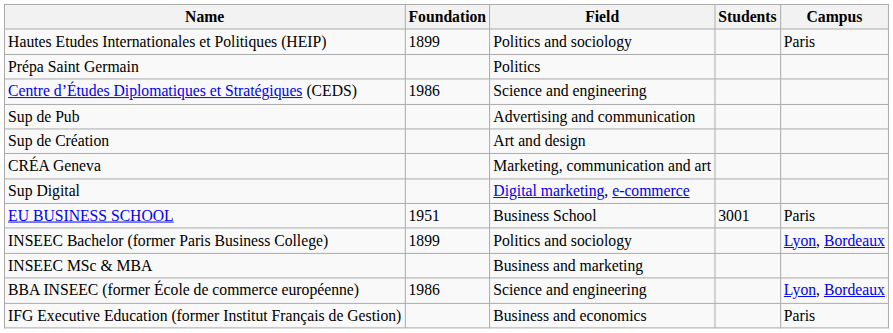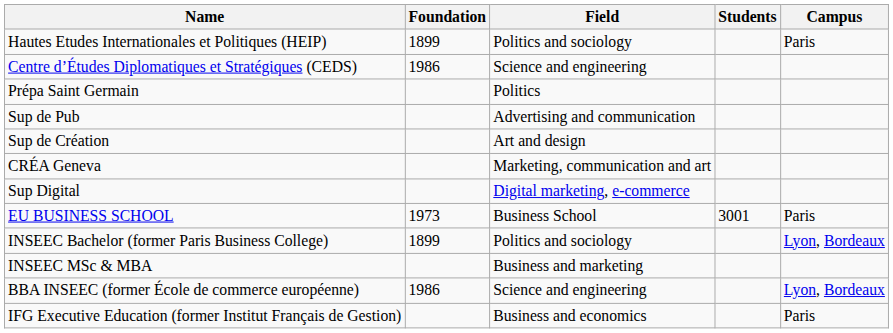rows swapped: Centre d’Études Diplomatiques et Stratégiques (CEDS) <-> Prépa Saint Germain
EU BUSINESS SCHOOL | Foundation: 1951 -> 1973
